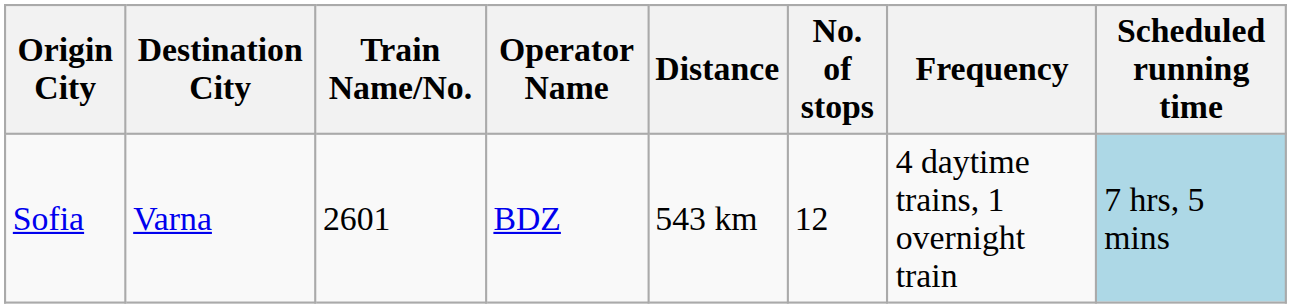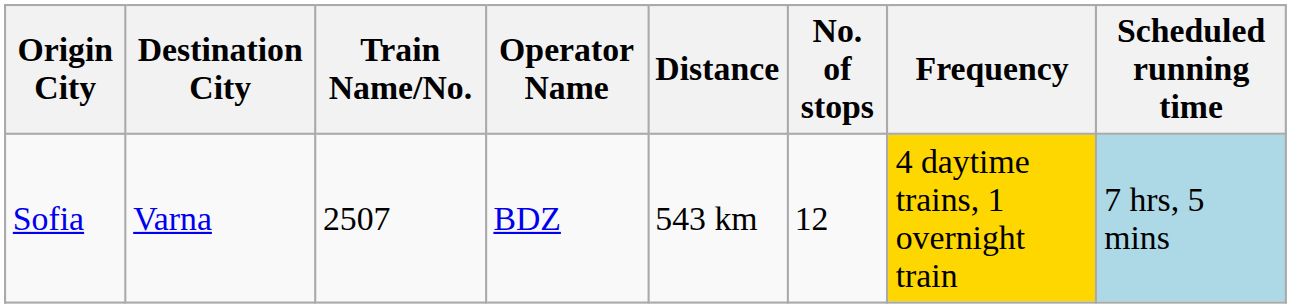Sofia | Train Name/No.: 2601 -> 2507
Sofia | Frequency: no background -> gold background
